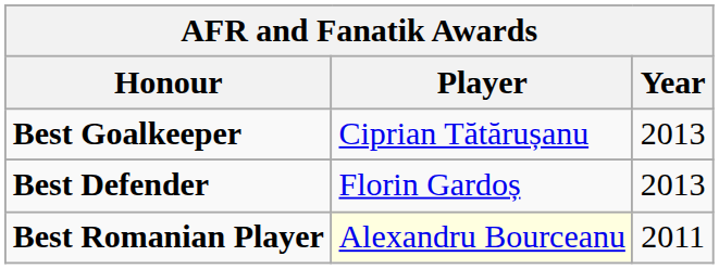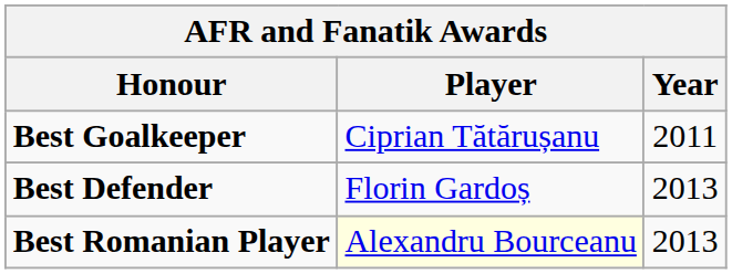Best Goalkeeper | Year: 2013 -> 2011
Best Romanian Player | Year: 2011 -> 2013
